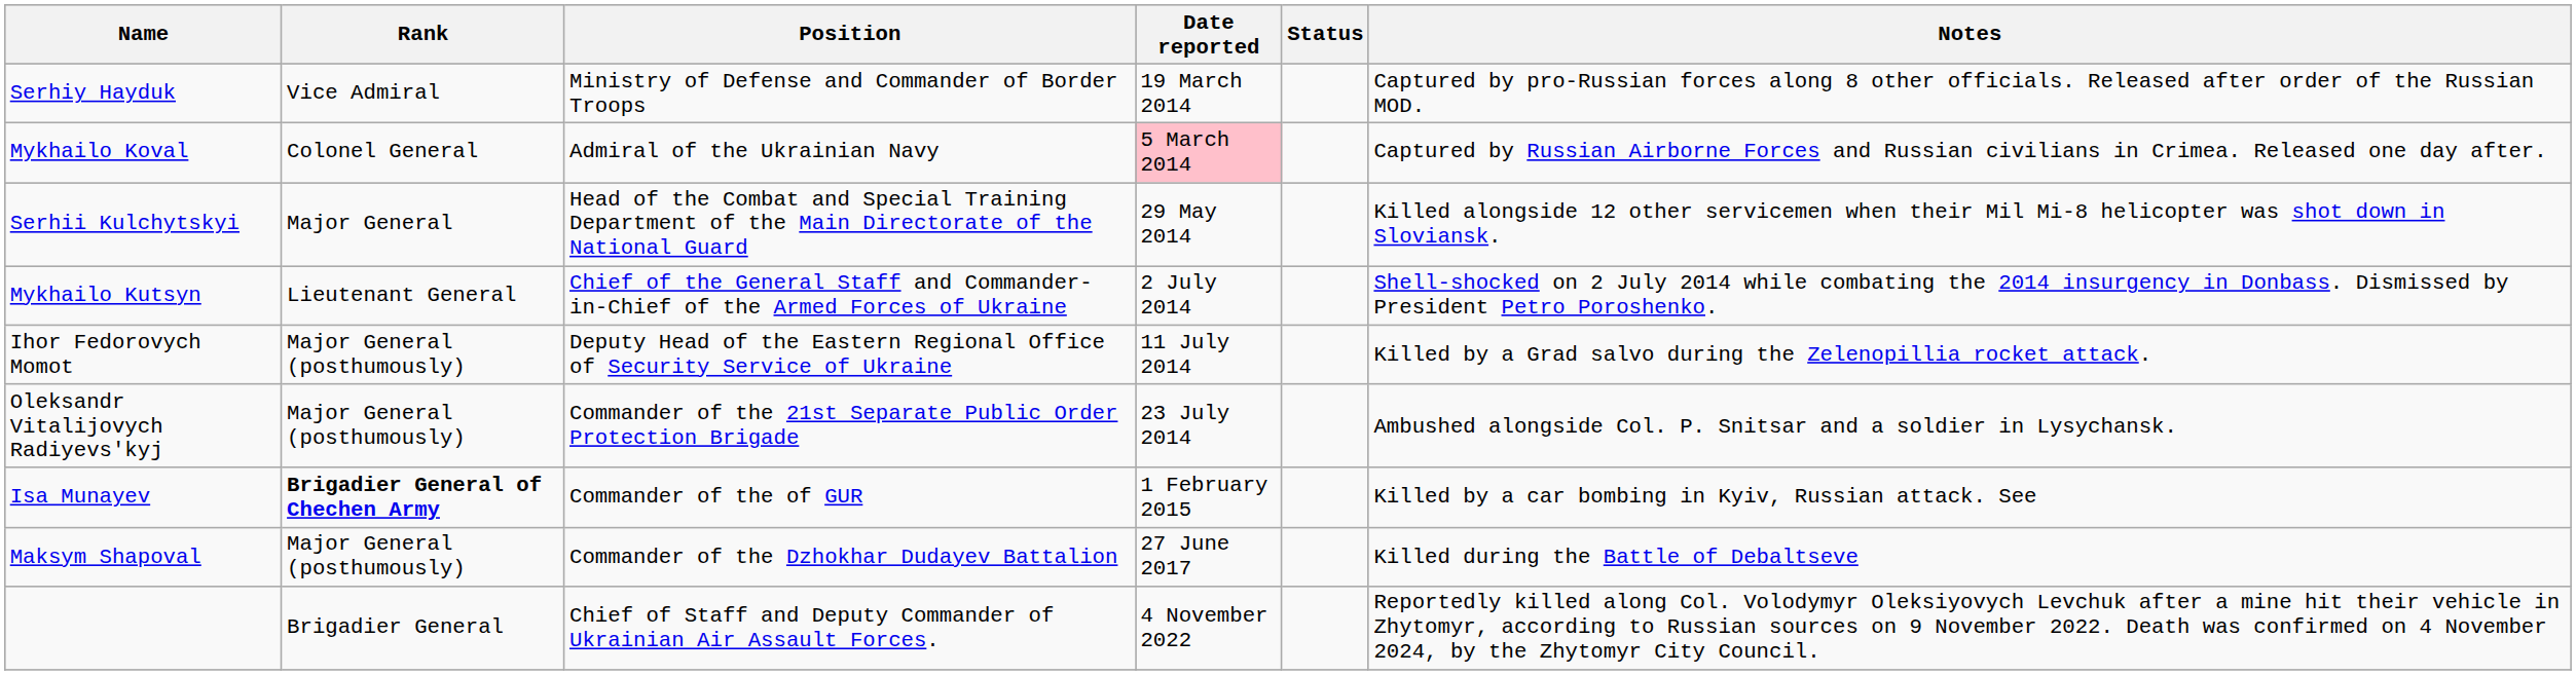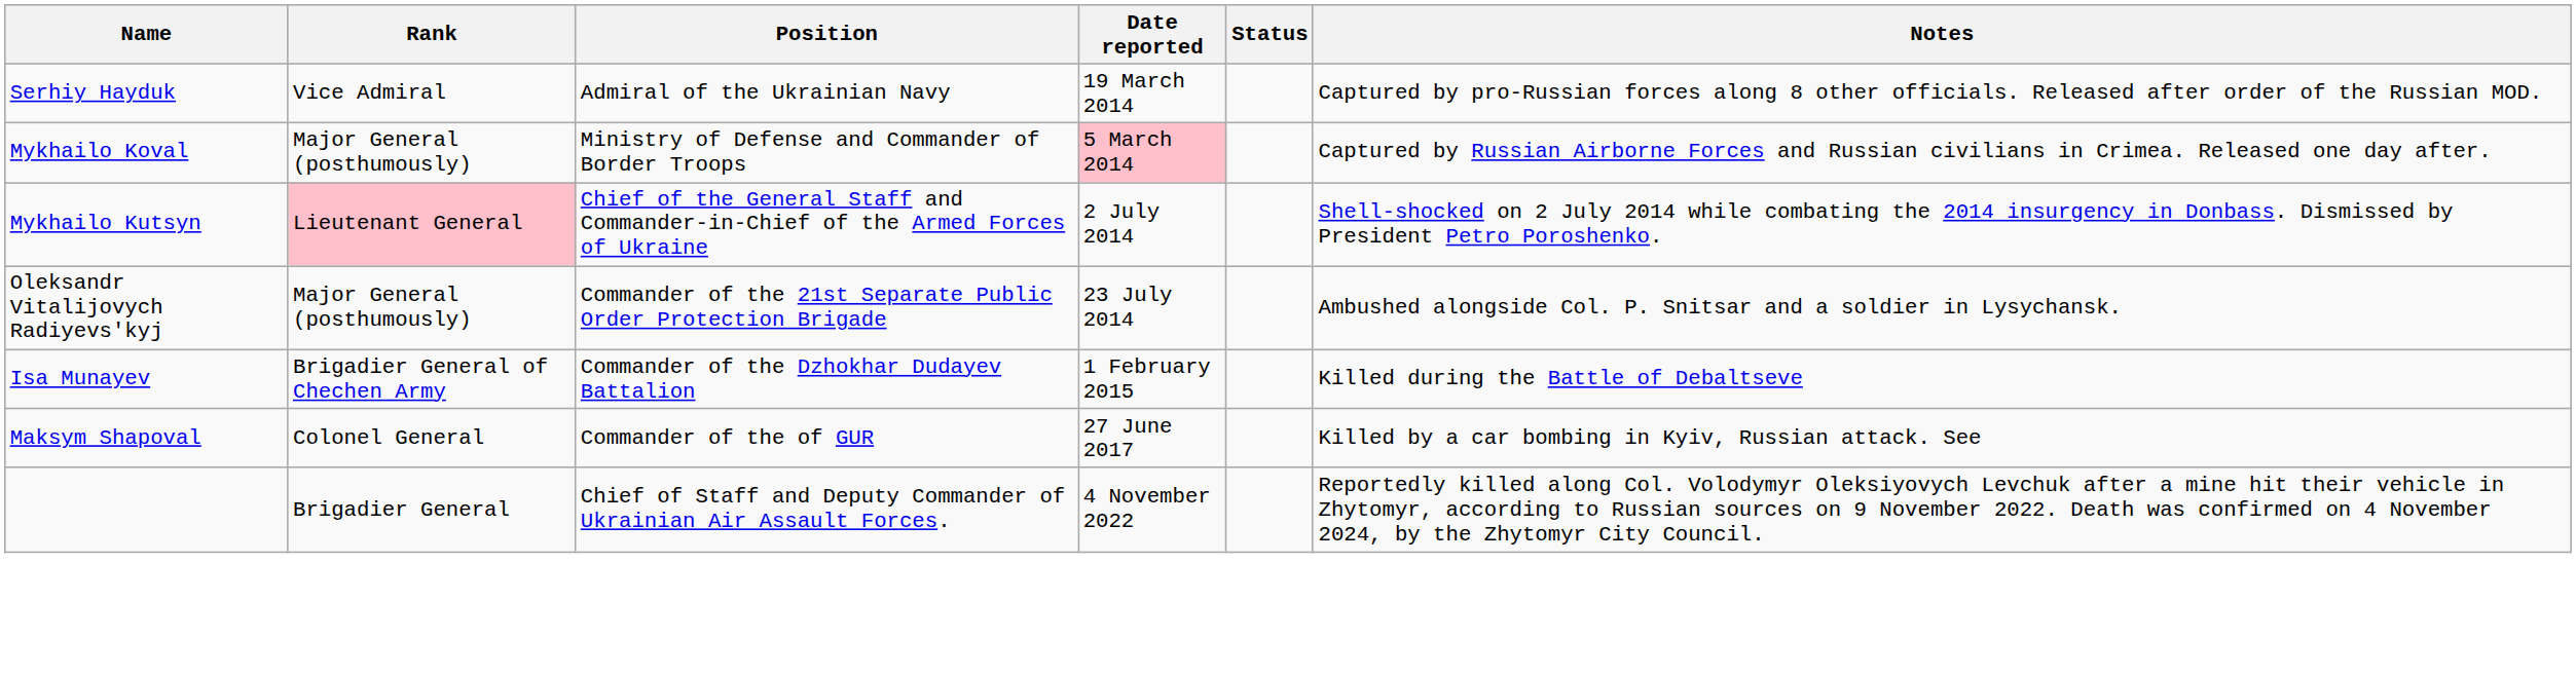Serhiy Hayduk | Position: Ministry of Defense and Commander of Border Troops -> Admiral of the Ukrainian Navy
Mykhailo Koval | Rank: Colonel General -> Major General (posthumously)
Mykhailo Koval | Position: Admiral of the Ukrainian Navy -> Ministry of Defense and Commander of Border Troops
- row: Serhii Kulchytskyi | Major General | Head of the Combat and Special Training Department of the Main Directorate of the National Guard | 29 May 2014 | Killed alongside 12 other servicemen when their Mil Mi-8 helicopter was shot down in Sloviansk.
Mykhailo Kutsyn | Rank: no background -> pink background
- row: Ihor Fedorovych Momot | Major General (posthumously) | Deputy Head of the Eastern Regional Office of Security Service of Ukraine | 11 July 2014 | Killed by a Grad salvo during the Zelenopillia rocket attack.
Isa Munayev | Rank: bold -> normal
Isa Munayev | Position: Commander of the of GUR -> Commander of the Dzhokhar Dudayev Battalion
Isa Munayev | Notes: Killed by a car bombing in Kyiv, Russian attack. See -> Killed during the Battle of Debaltseve
Maksym Shapoval | Rank: Major General (posthumously) -> Colonel General
Maksym Shapoval | Position: Commander of the Dzhokhar Dudayev Battalion -> Commander of the of GUR
Maksym Shapoval | Notes: Killed during the Battle of Debaltseve -> Killed by a car bombing in Kyiv, Russian attack. See
